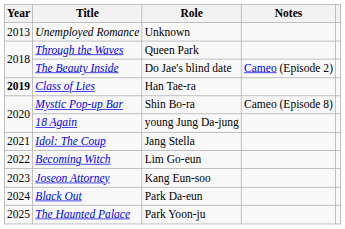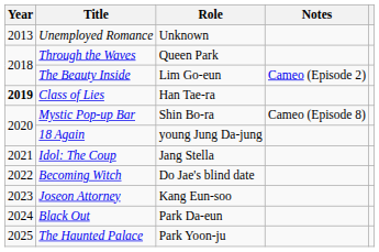The Beauty Inside | Role: Do Jae's blind date -> Lim Go-eun
Becoming Witch | Role: Lim Go-eun -> Do Jae's blind date
